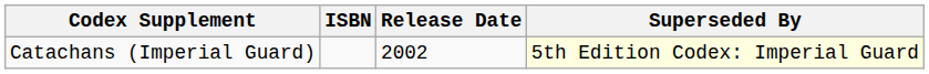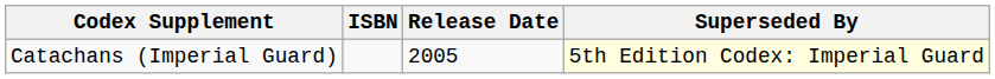Catachans (Imperial Guard) | Release Date: 2002 -> 2005
